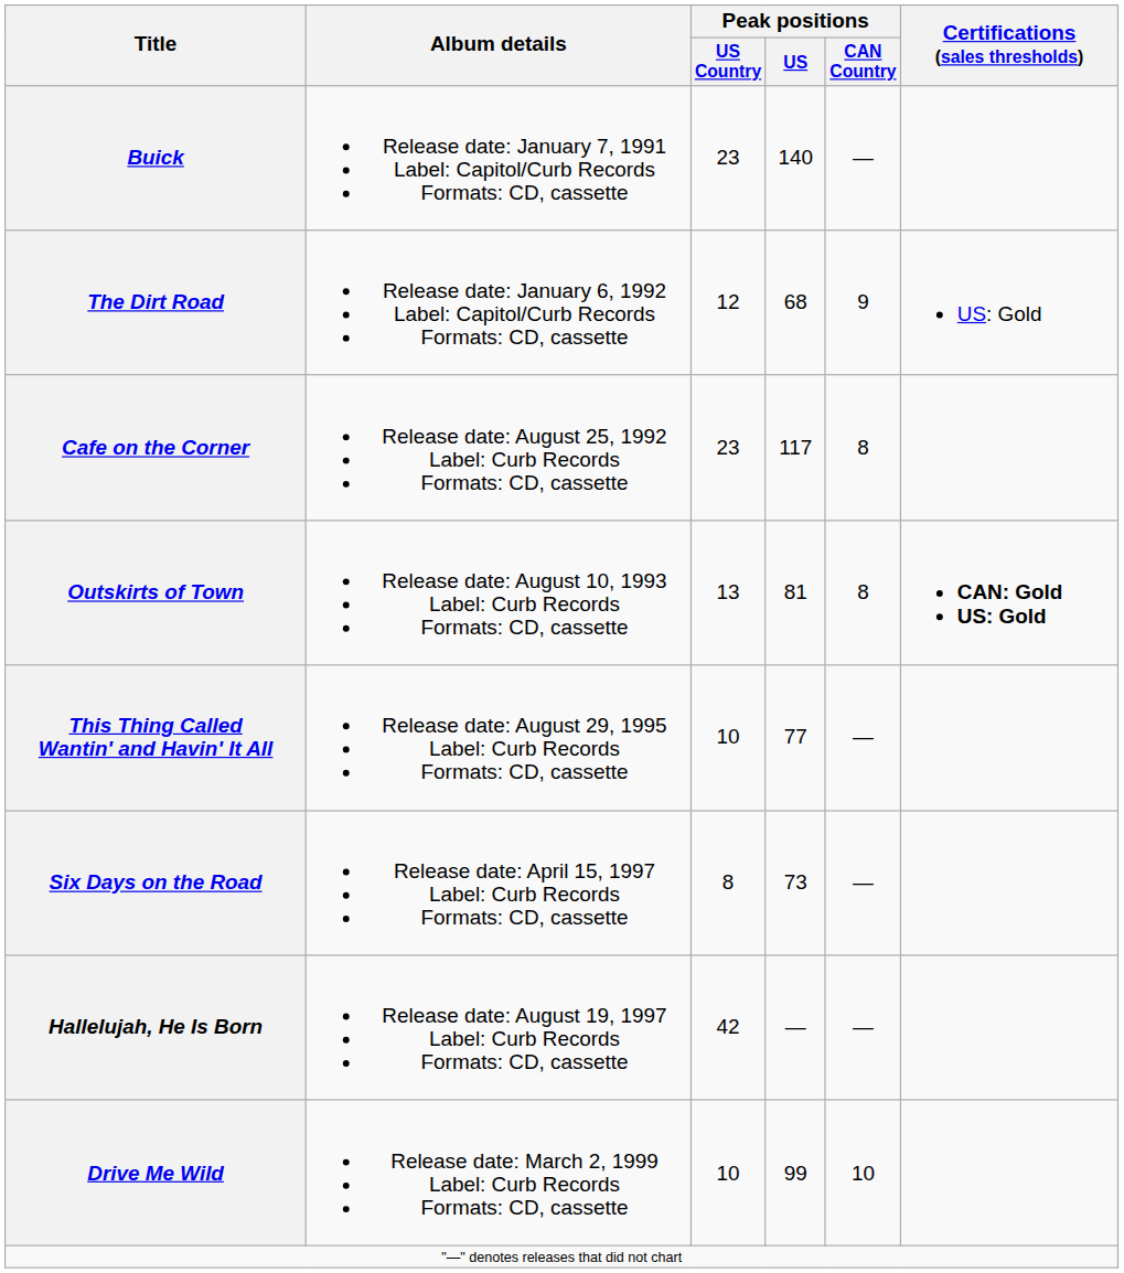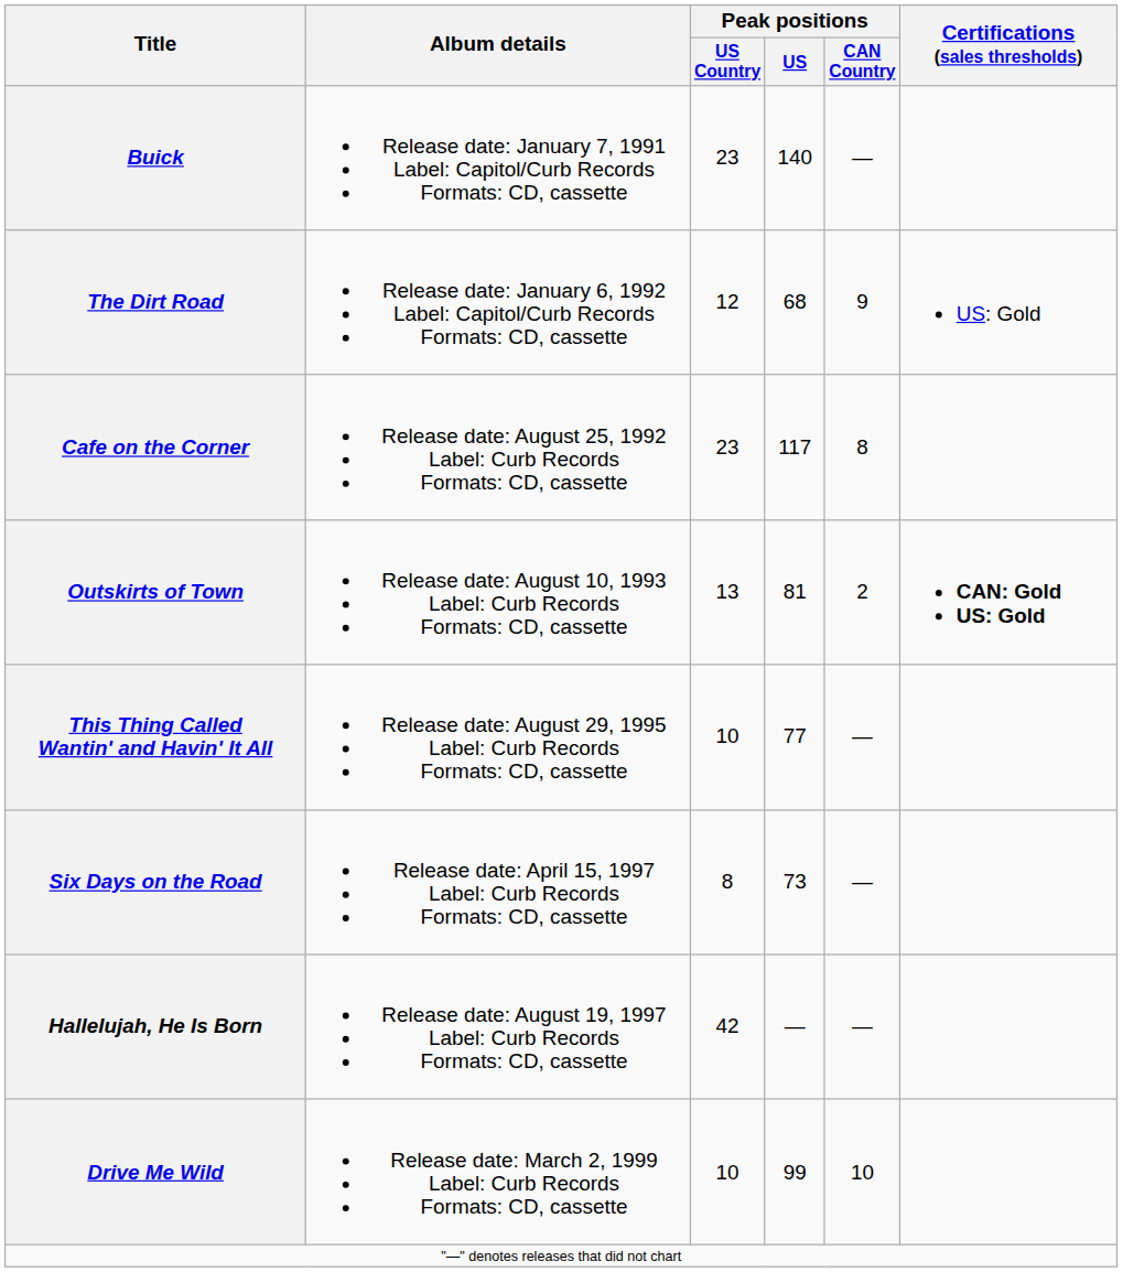Outskirts of Town | Peak positions / CAN Country: 8 -> 2
